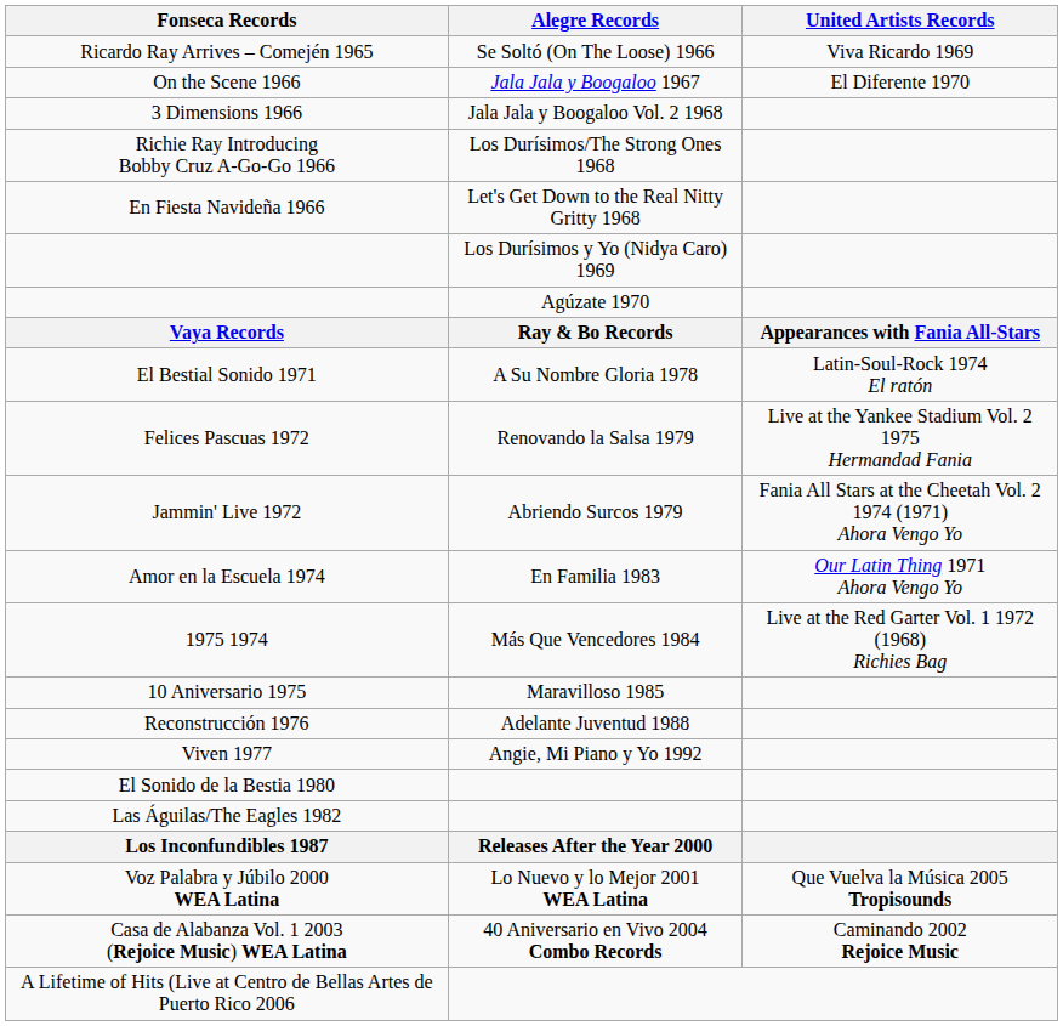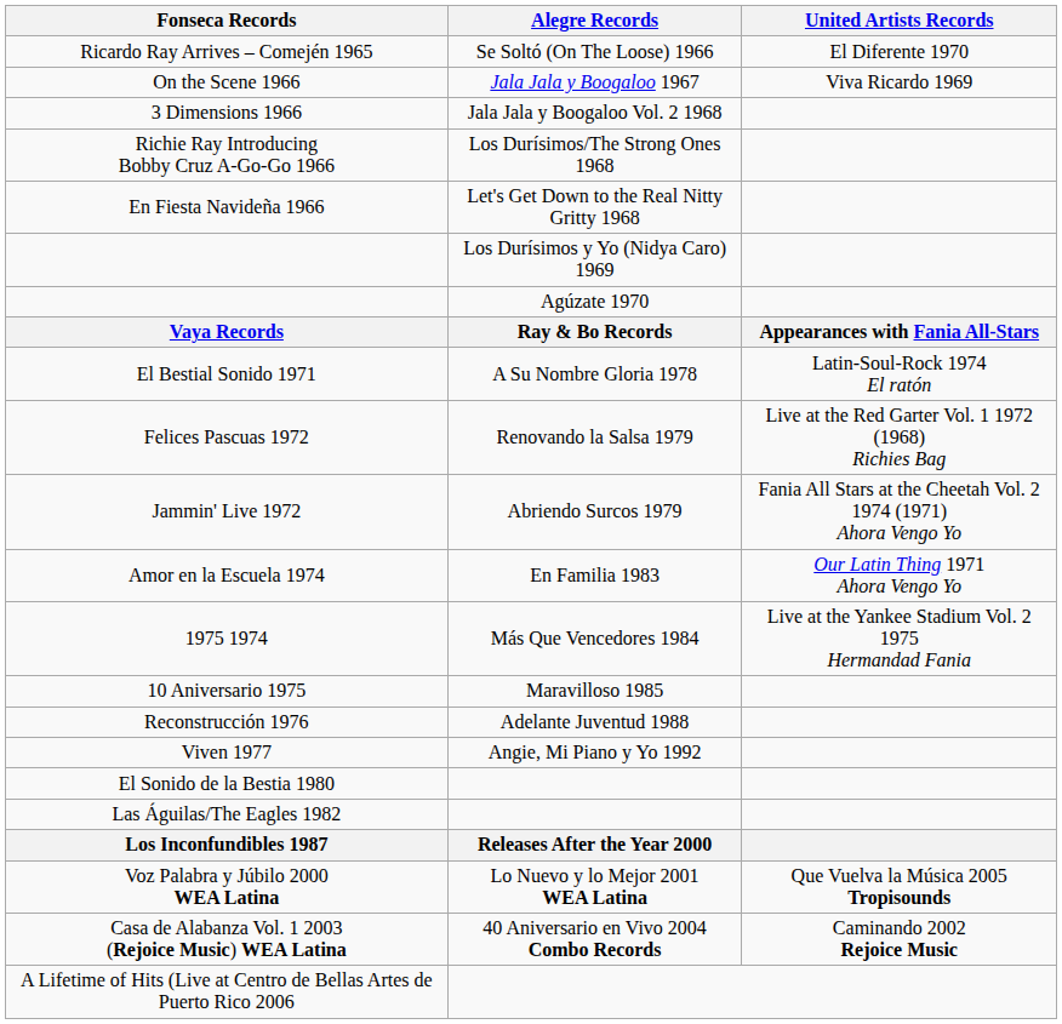Ricardo Ray Arrives – Comején 1965 | United Artists Records: Viva Ricardo 1969 -> El Diferente 1970
On the Scene 1966 | United Artists Records: El Diferente 1970 -> Viva Ricardo 1969
Felices Pascuas 1972 | United Artists Records: Live at the Yankee Stadium Vol. 2 1975 Hermandad Fania -> Live at the Red Garter Vol. 1 1972 (1968) Richies Bag
1975 1974 | United Artists Records: Live at the Red Garter Vol. 1 1972 (1968) Richies Bag -> Live at the Yankee Stadium Vol. 2 1975 Hermandad Fania
